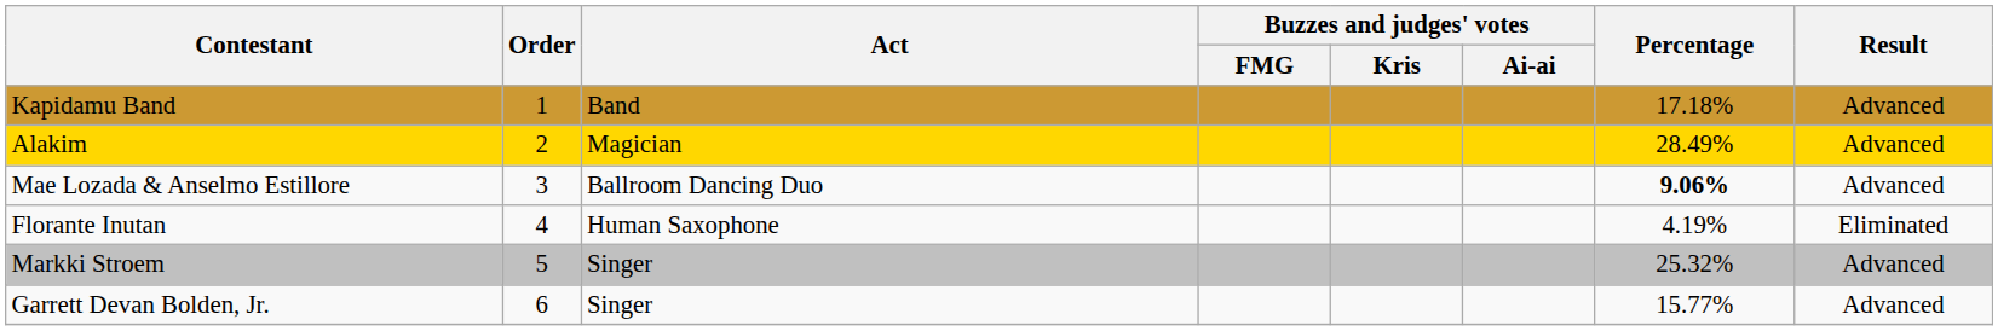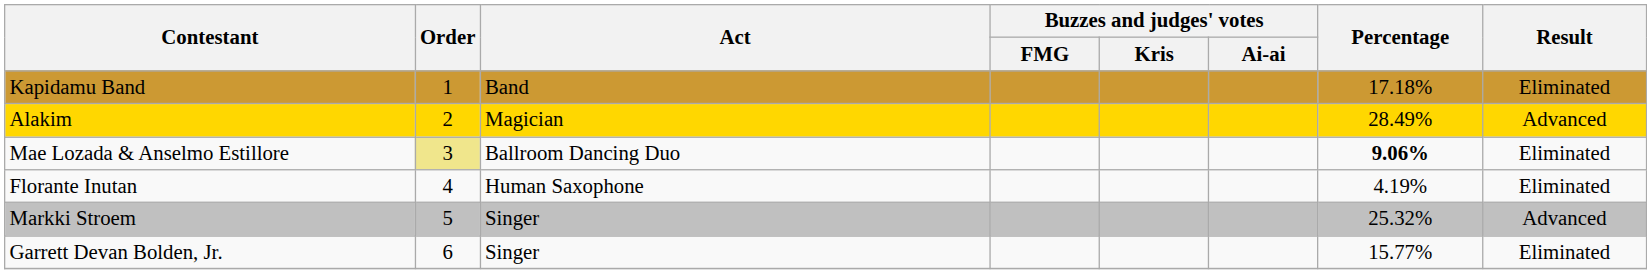Kapidamu Band | Result: Advanced -> Eliminated
Mae Lozada & Anselmo Estillore | Order: no background -> khaki background
Mae Lozada & Anselmo Estillore | Result: Advanced -> Eliminated
Garrett Devan Bolden, Jr. | Result: Advanced -> Eliminated
